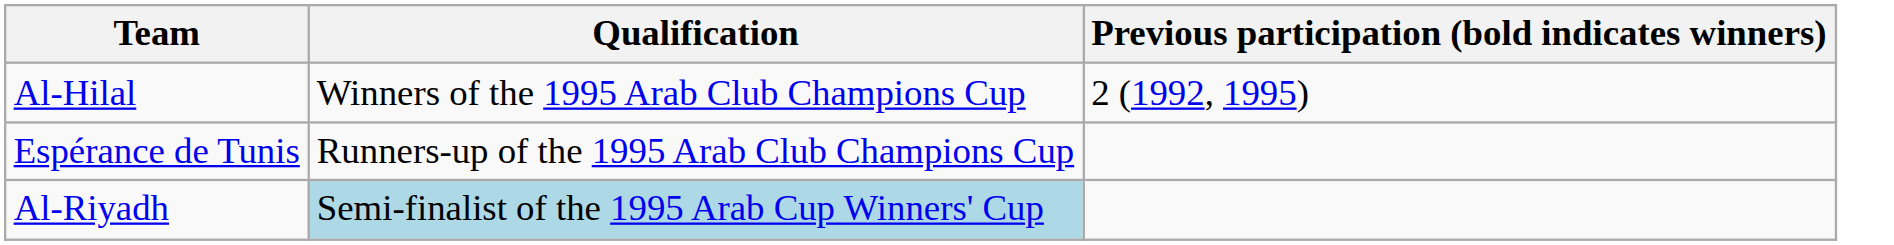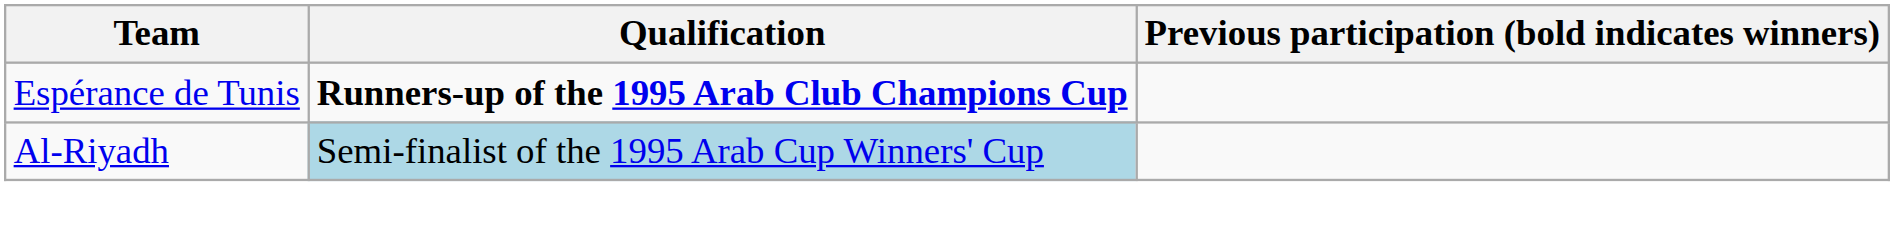- row: Al-Hilal | Winners of the 1995 Arab Club Champions Cup | 2 (1992, 1995)
Espérance de Tunis | Qualification: normal -> bold
